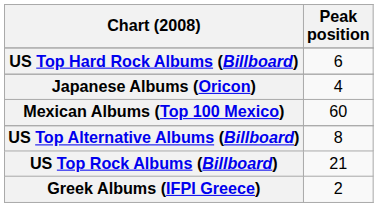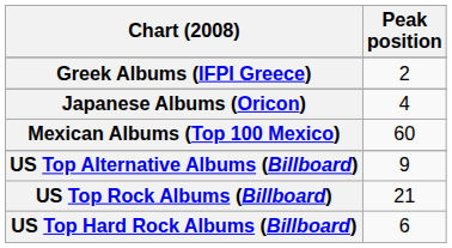rows swapped: Greek Albums (IFPI Greece) <-> US Top Hard Rock Albums (Billboard)
US Top Alternative Albums (Billboard) | Peak position: 8 -> 9
